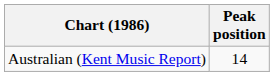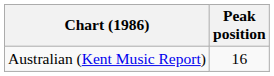Australian (Kent Music Report) | Peak position: 14 -> 16
